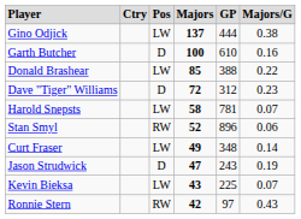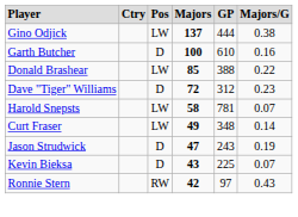- row: Stan Smyl | RW | 52 | 896 | 0.06
Kevin Bieksa | column 3: LW -> D
